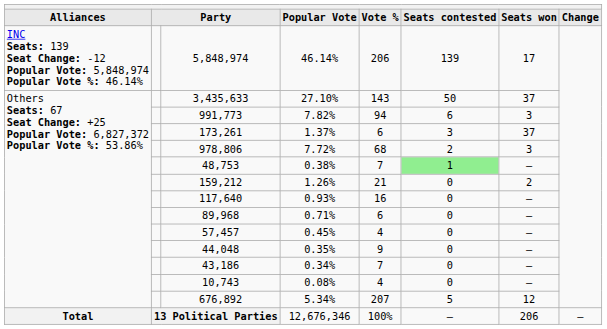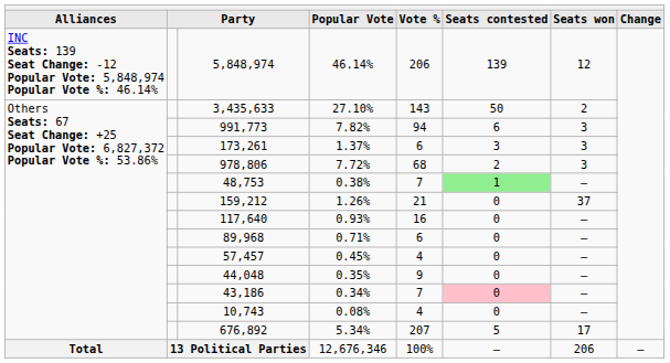5,848,974 | Seats won: 17 -> 12
3,435,633 | Seats won: 37 -> 2
173,261 | Seats won: 37 -> 3
159,212 | Seats won: 2 -> 37
43,186 | Seats contested: no background -> pink background
676,892 | Seats won: 12 -> 17
